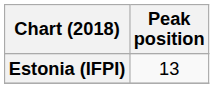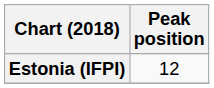Estonia (IFPI) | Peak position: 13 -> 12
